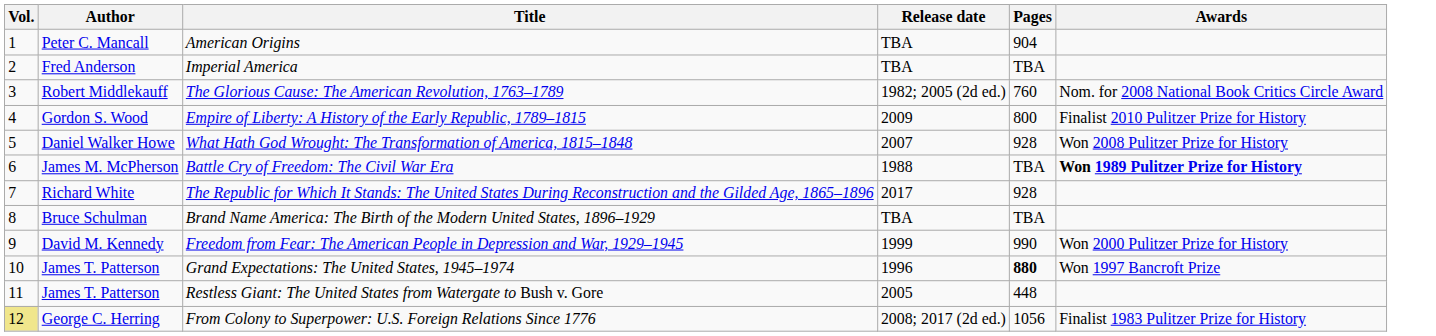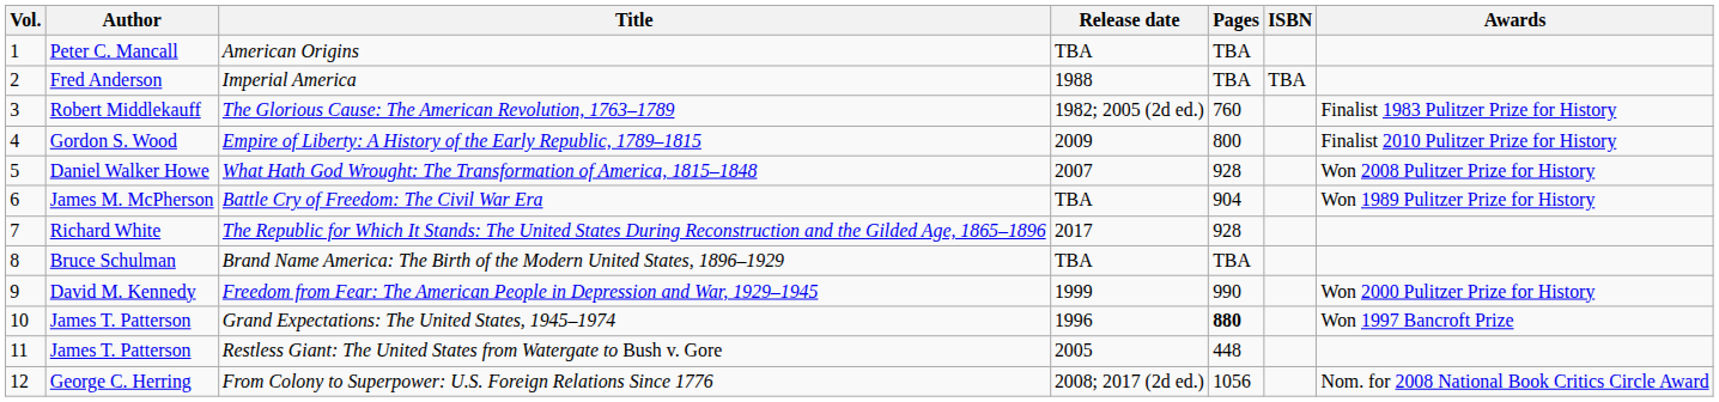+ column: ISBN | TBA
American Origins | Pages: 904 -> TBA
Imperial America | Release date: TBA -> 1988
The Glorious Cause: The American Revolution, 1763–1789 | Awards: Nom. for 2008 National Book Critics Circle Award -> Finalist 1983 Pulitzer Prize for History
Battle Cry of Freedom: The Civil War Era | Release date: 1988 -> TBA
Battle Cry of Freedom: The Civil War Era | Pages: TBA -> 904
Battle Cry of Freedom: The Civil War Era | Awards: bold -> normal
From Colony to Superpower: U.S. Foreign Relations Since 1776 | Vol.: khaki background -> no background
From Colony to Superpower: U.S. Foreign Relations Since 1776 | Awards: Finalist 1983 Pulitzer Prize for History -> Nom. for 2008 National Book Critics Circle Award
